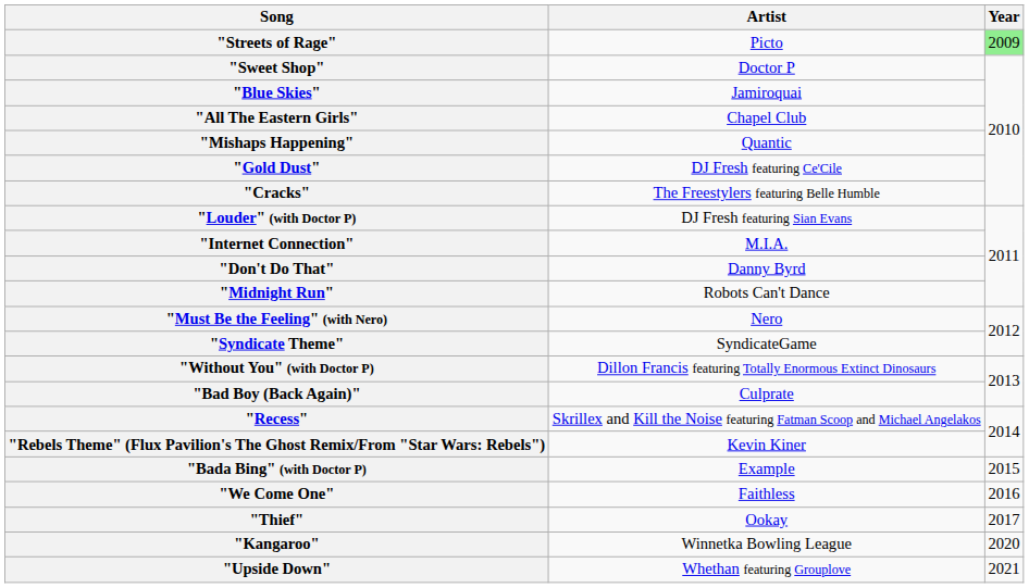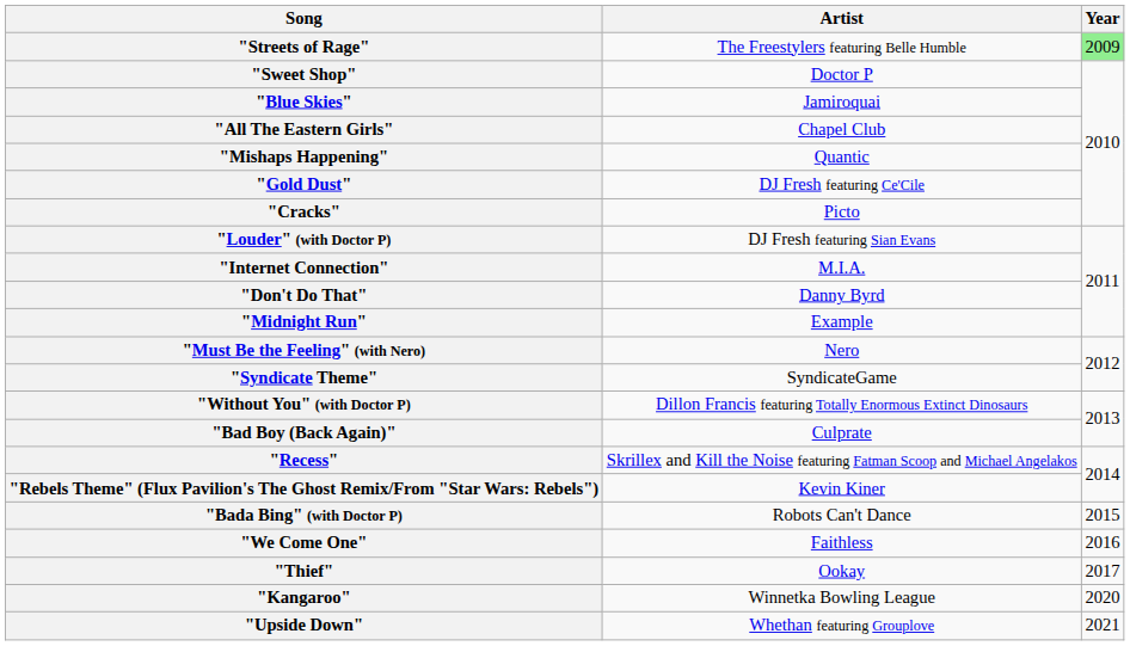"Streets of Rage" | Artist: Picto -> The Freestylers featuring Belle Humble
"Cracks" | Artist: The Freestylers featuring Belle Humble -> Picto
"Midnight Run" | Artist: Robots Can't Dance -> Example
"Bada Bing" (with Doctor P) | Artist: Example -> Robots Can't Dance
